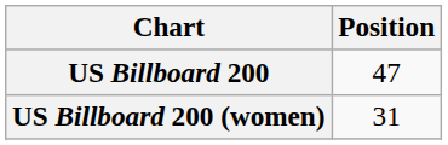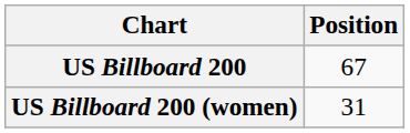US Billboard 200 | Position: 47 -> 67
